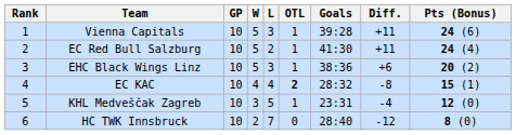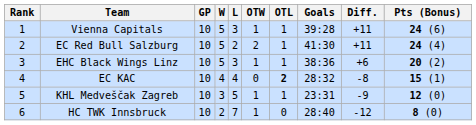+ column: OTW | 1 | 2 | 1 | 0 | 1 | 1
KHL Medveščak Zagreb | Diff.: -4 -> -9
